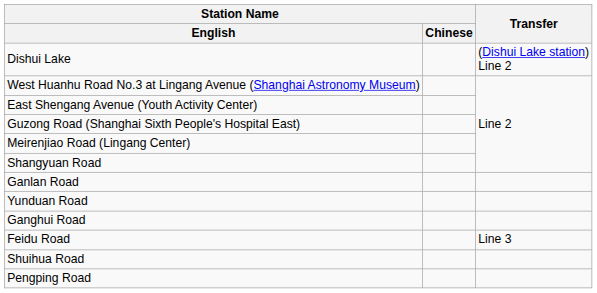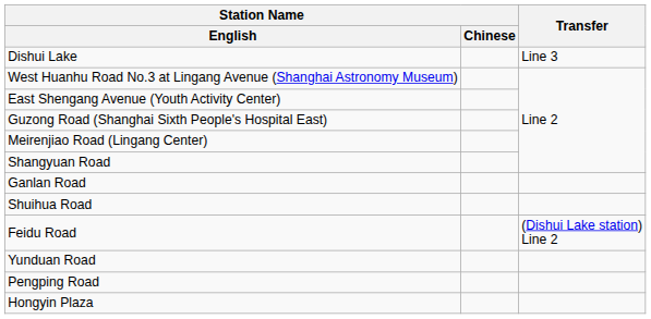Dishui Lake | Transfer: (Dishui Lake station) Line 2 -> Line 3
rows swapped: Shuihua Road <-> Yunduan Road
- row: Ganghui Road
Feidu Road | Transfer: Line 3 -> (Dishui Lake station) Line 2
+ row: Hongyin Plaza
